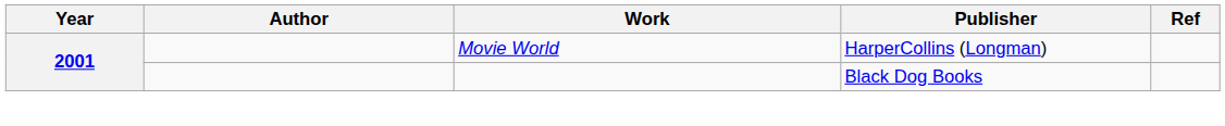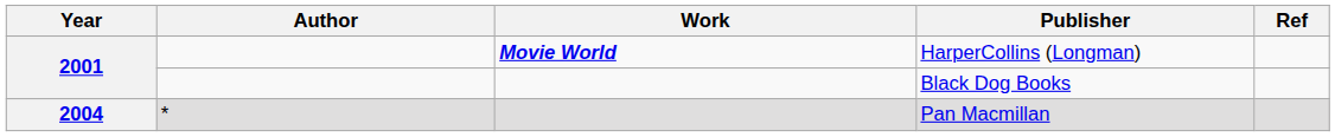HarperCollins (Longman) | Work: normal -> bold
+ row: 2004 | * | Pan Macmillan
